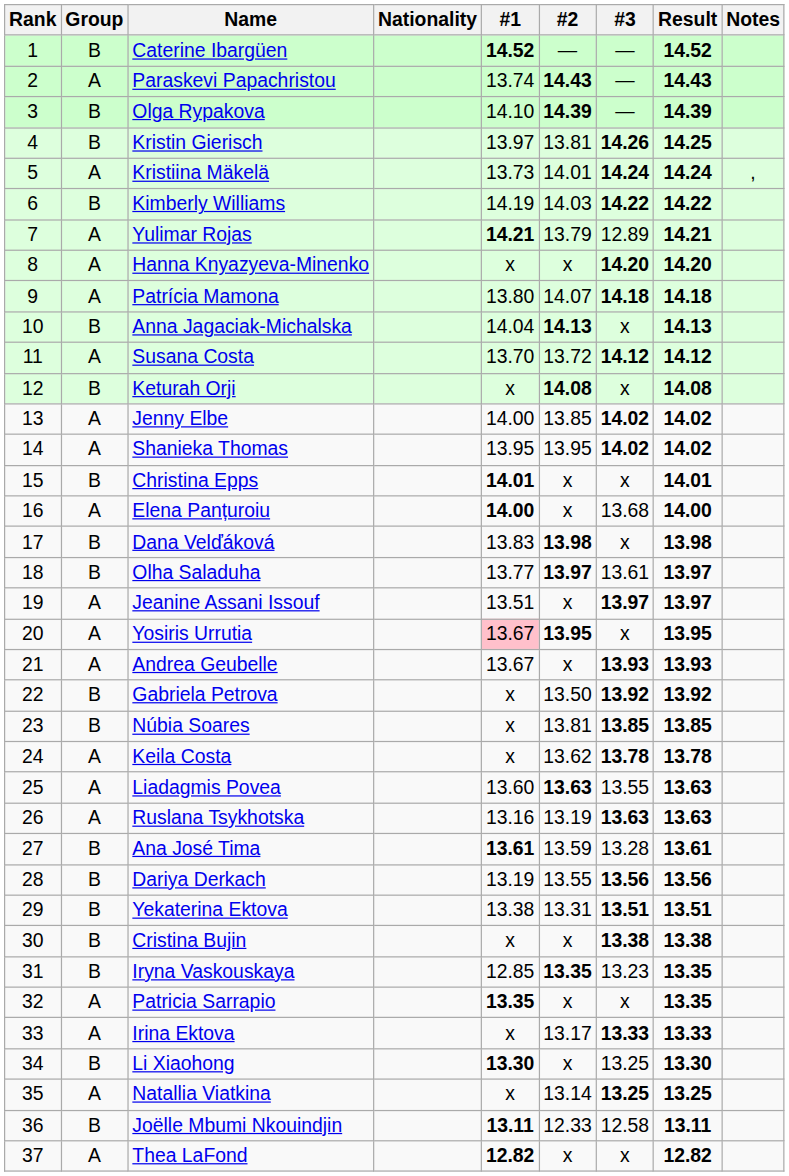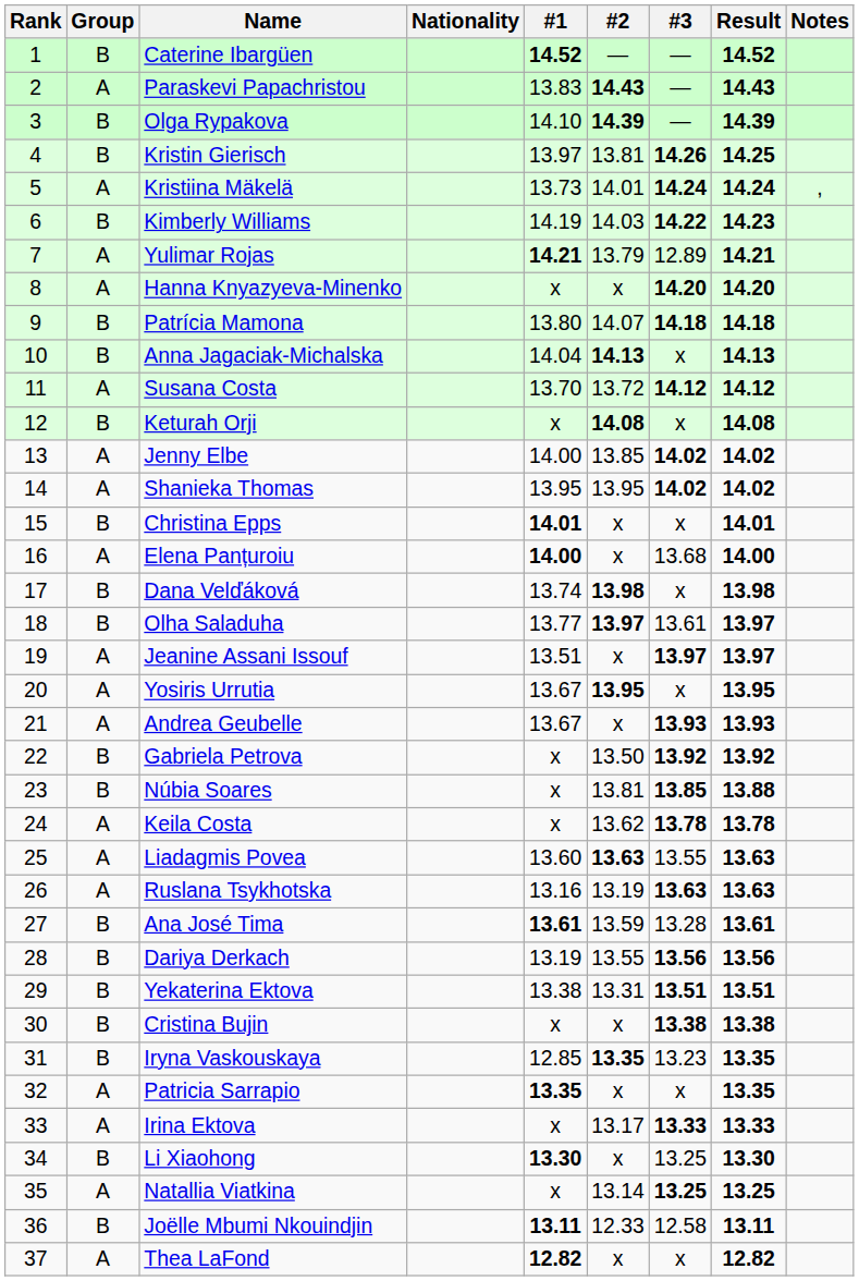Paraskevi Papachristou | #1: 13.74 -> 13.83
Kimberly Williams | Result: 14.22 -> 14.23
Patrícia Mamona | Group: A -> B
Dana Velďáková | #1: 13.83 -> 13.74
Yosiris Urrutia | #1: pink background -> no background
Núbia Soares | Result: 13.85 -> 13.88
